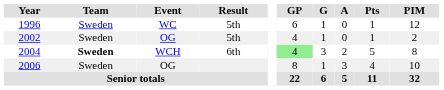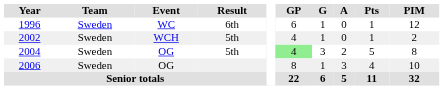1996 | Result: 5th -> 6th
2002 | Event: OG -> WCH
2004 | Team: bold -> normal
2004 | Event: WCH -> OG
2004 | Result: 6th -> 5th
